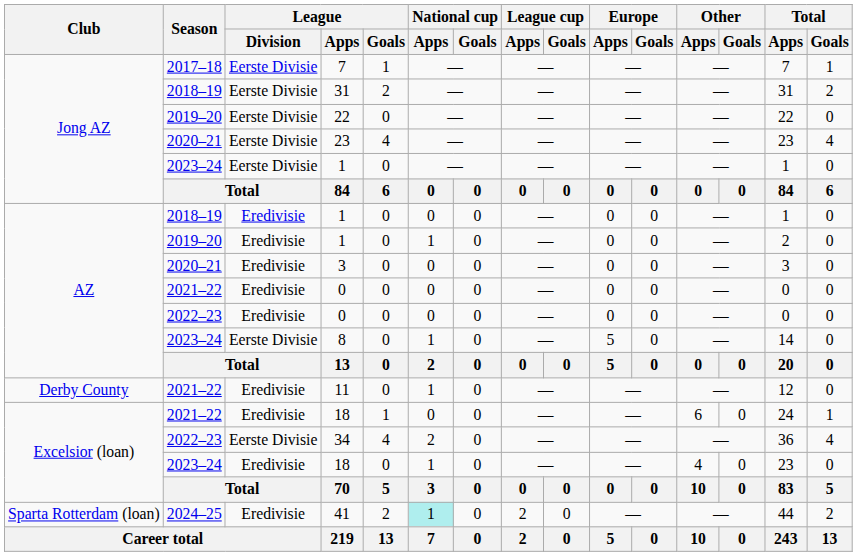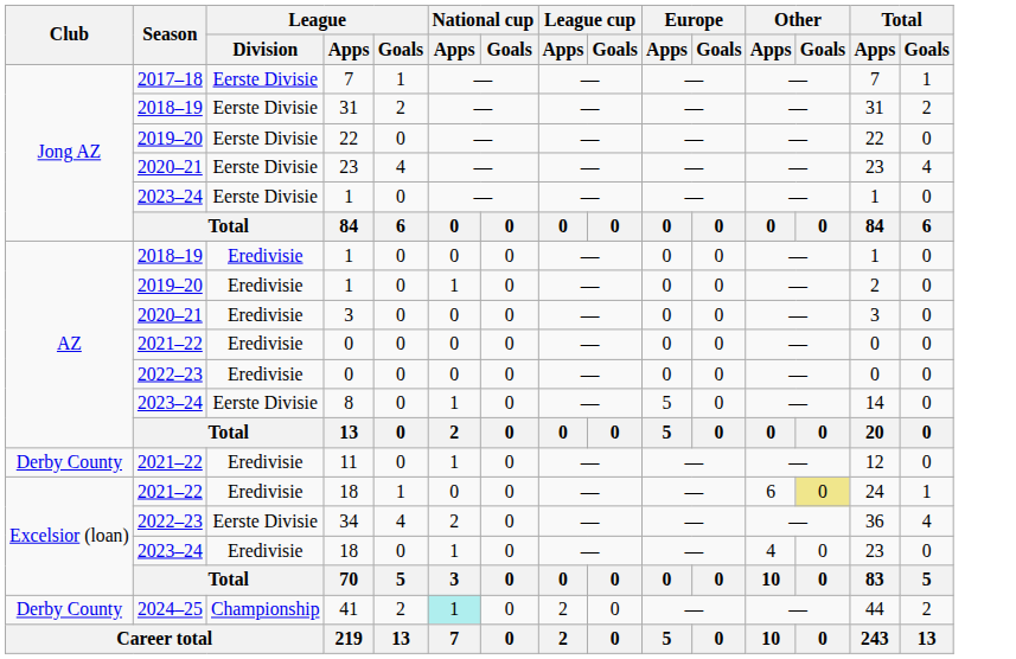2021–22 / 18 | Other / Goals: no background -> khaki background
41 | Club: Sparta Rotterdam (loan) -> Derby County
41 | League / Division: Eredivisie -> Championship
